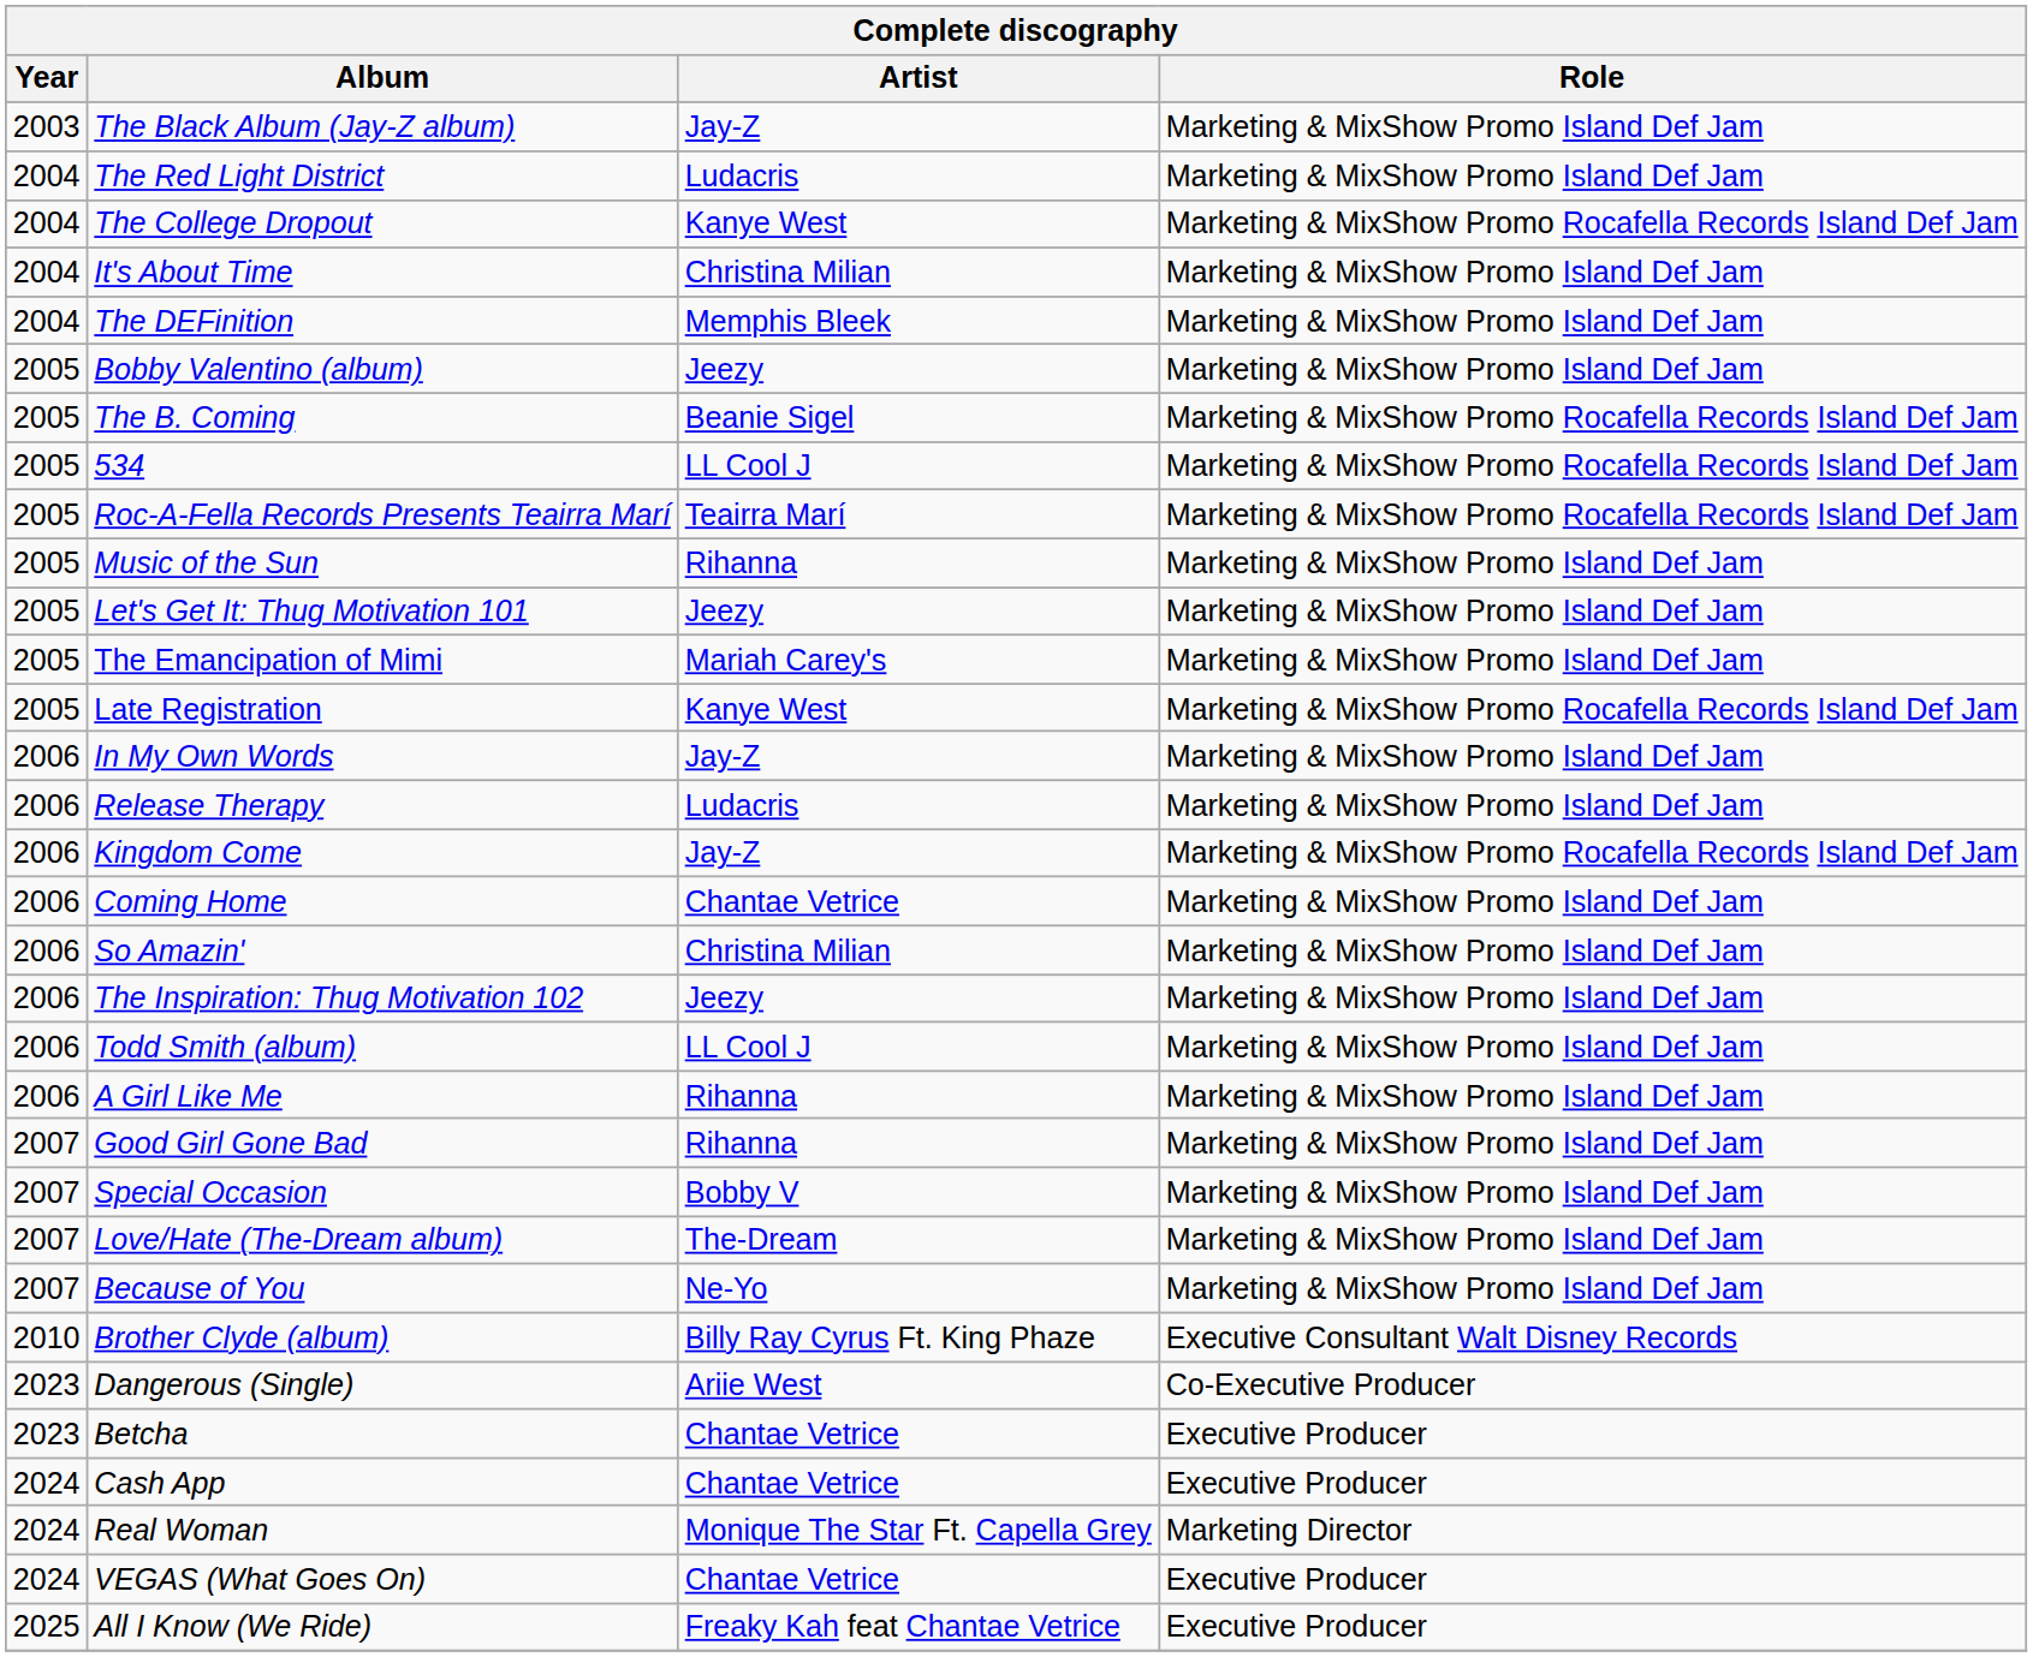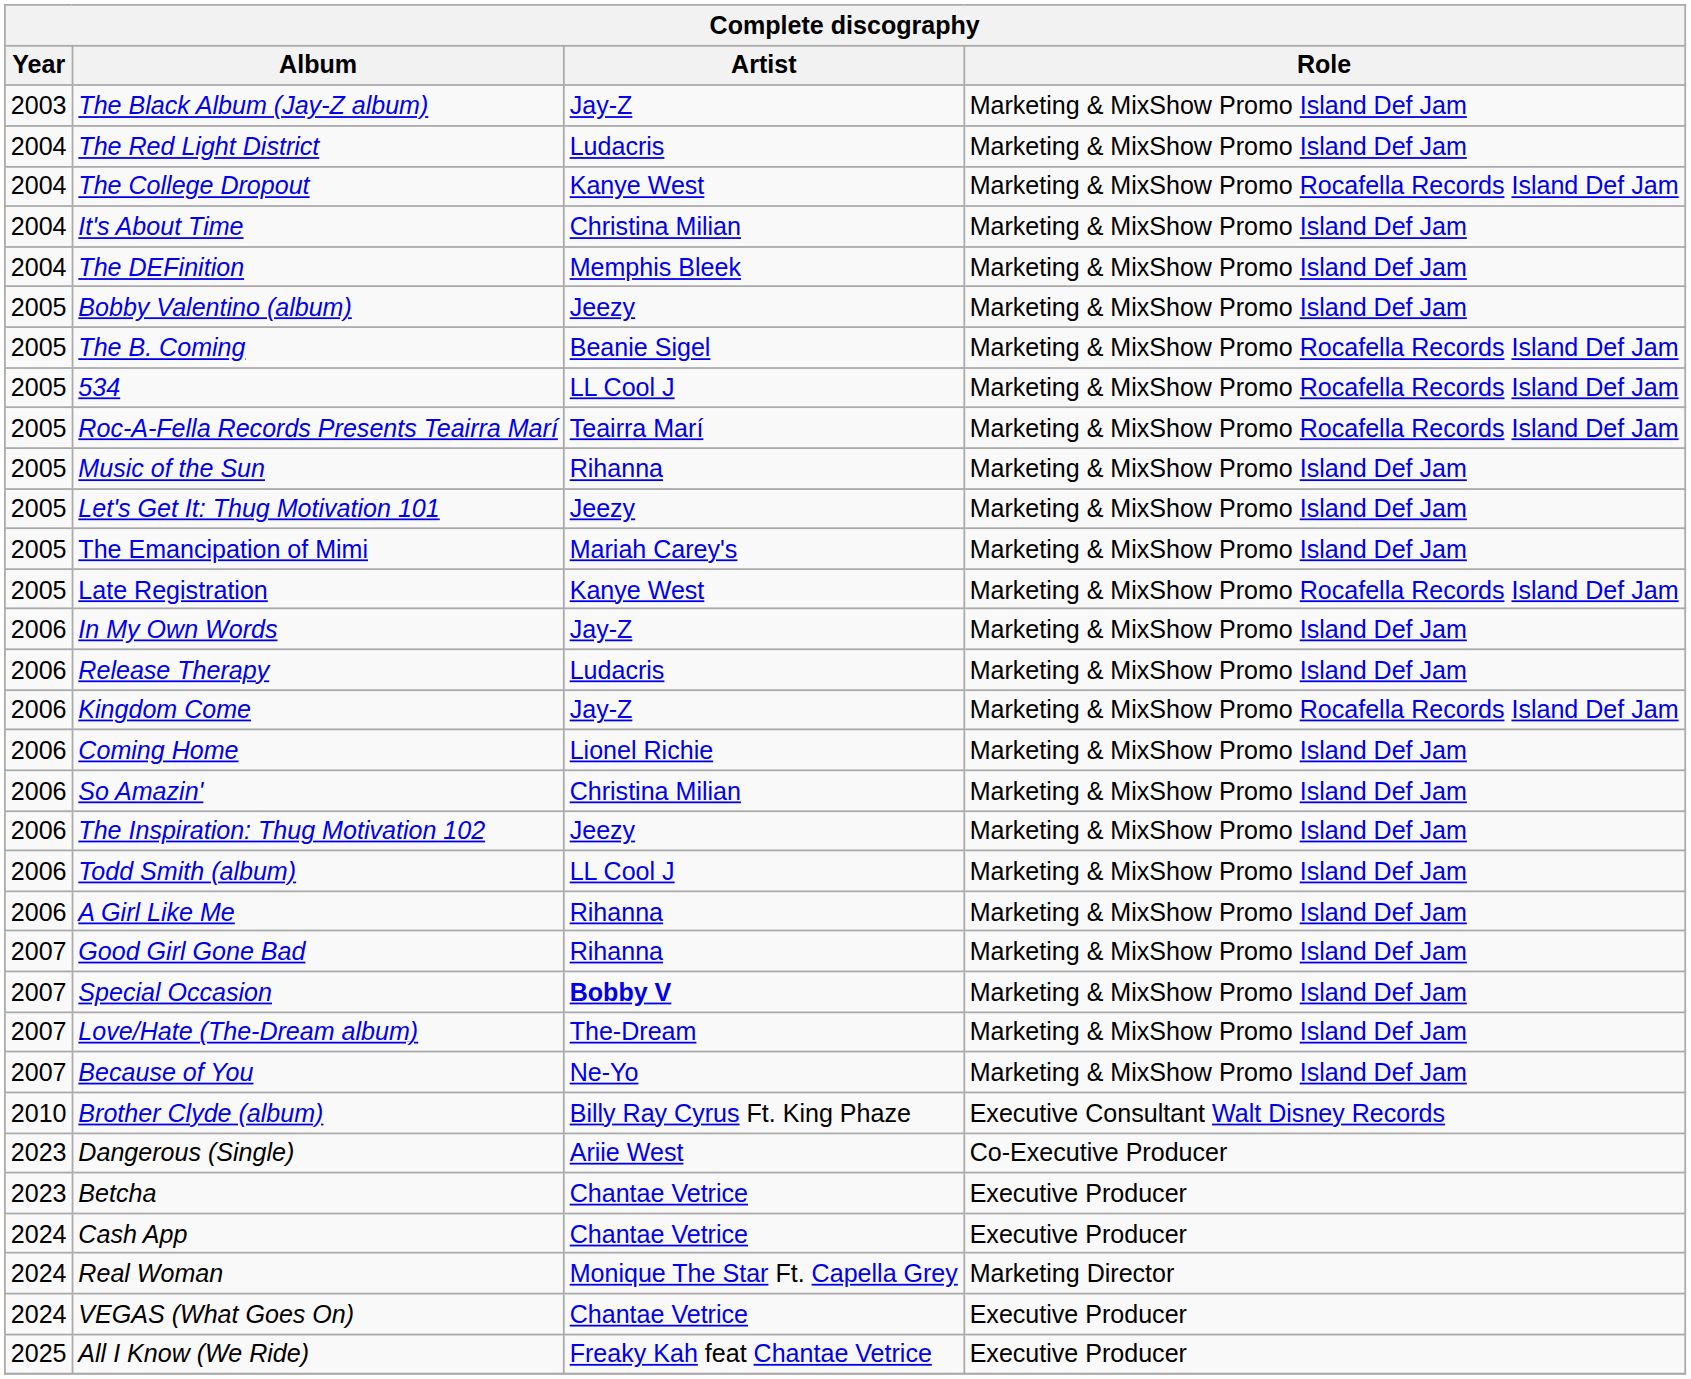Coming Home | Artist: Chantae Vetrice -> Lionel Richie
Special Occasion | Artist: normal -> bold
